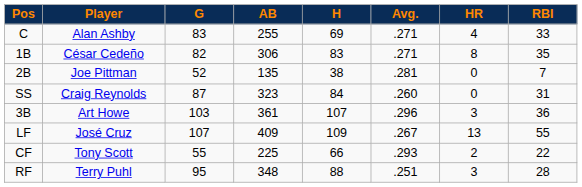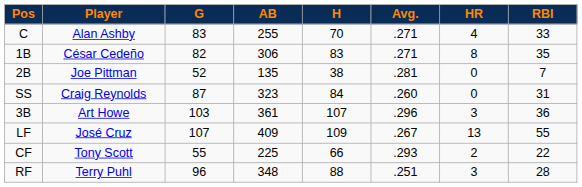C | H: 69 -> 70
RF | G: 95 -> 96
